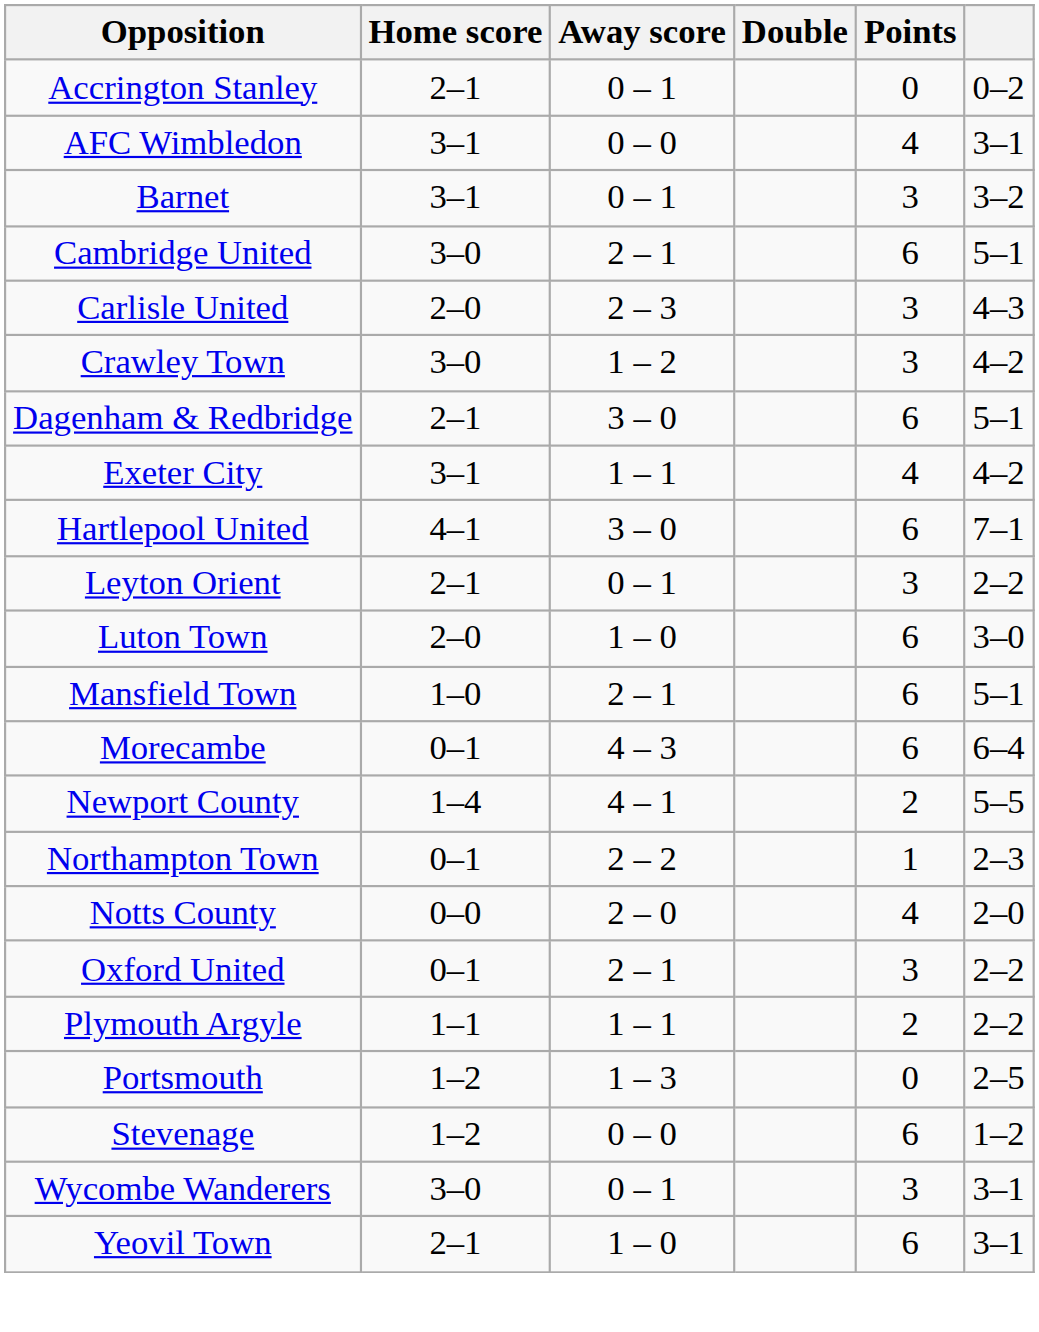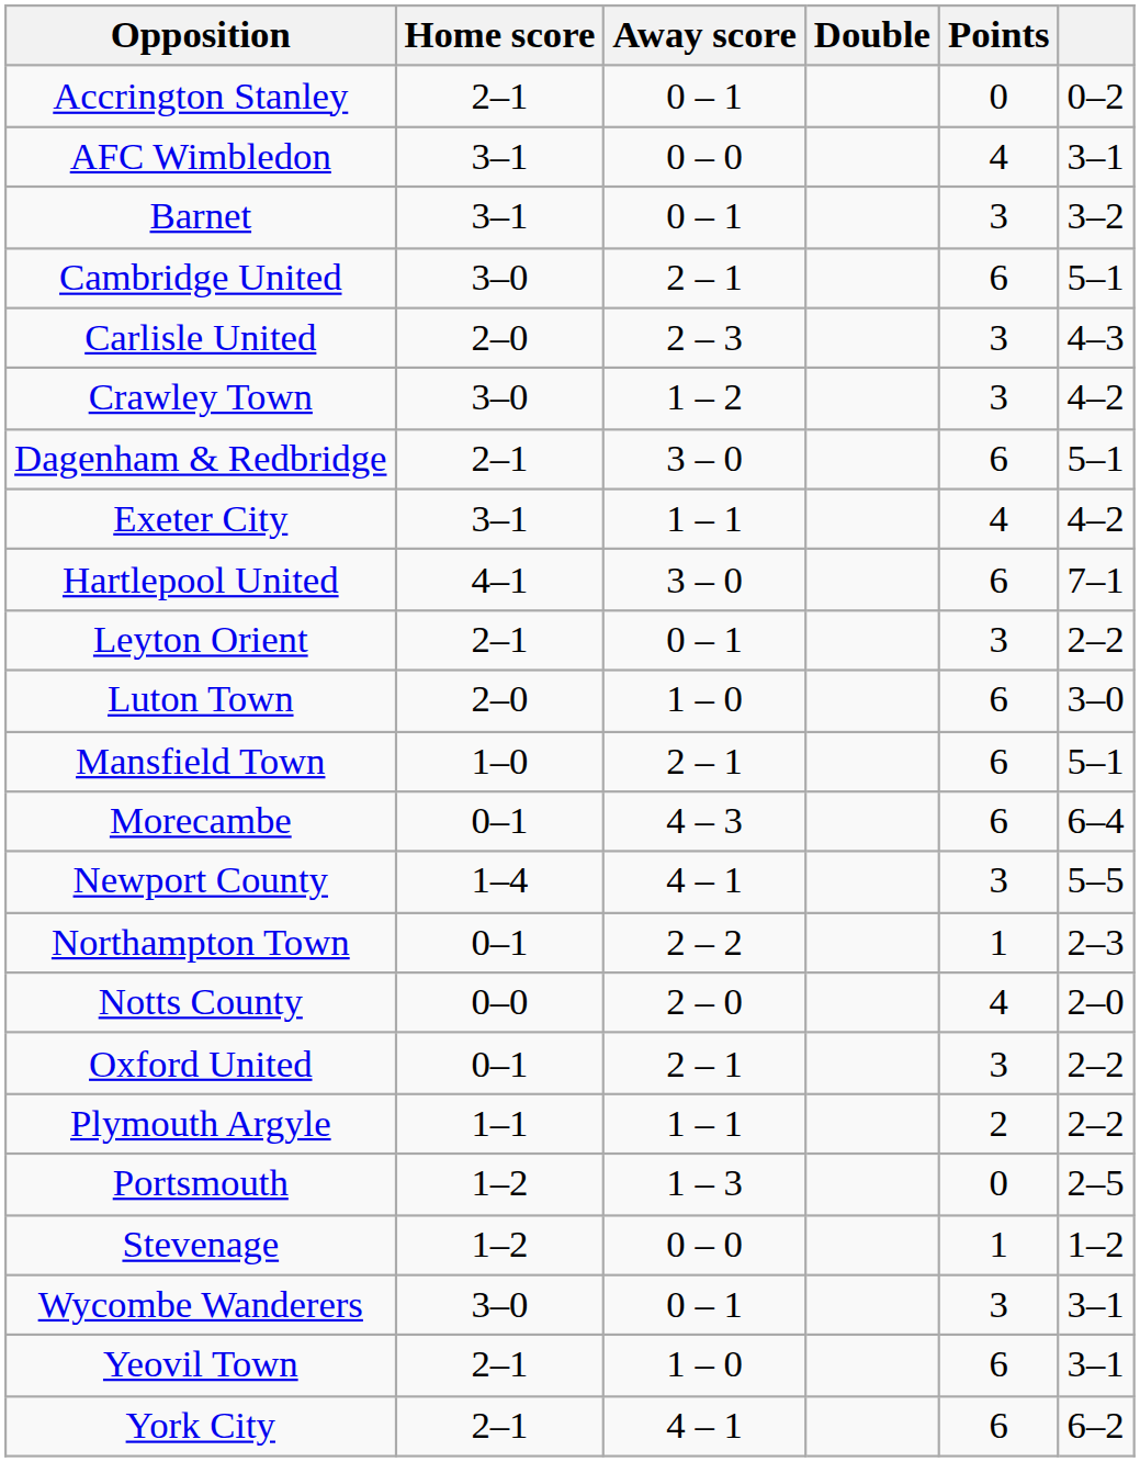Newport County | Points: 2 -> 3
Stevenage | Points: 6 -> 1
+ row: York City | 2–1 | 4 – 1 | 6 | 6–2
